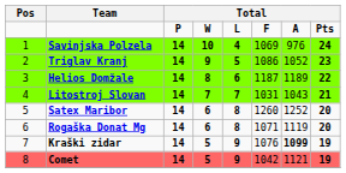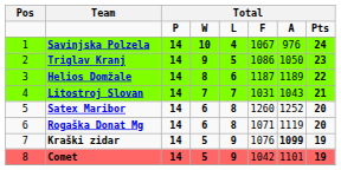Savinjska Polzela | column 6: 1069 -> 1067
Triglav Kranj | column 7: 1052 -> 1050
Comet | column 7: 1121 -> 1101
